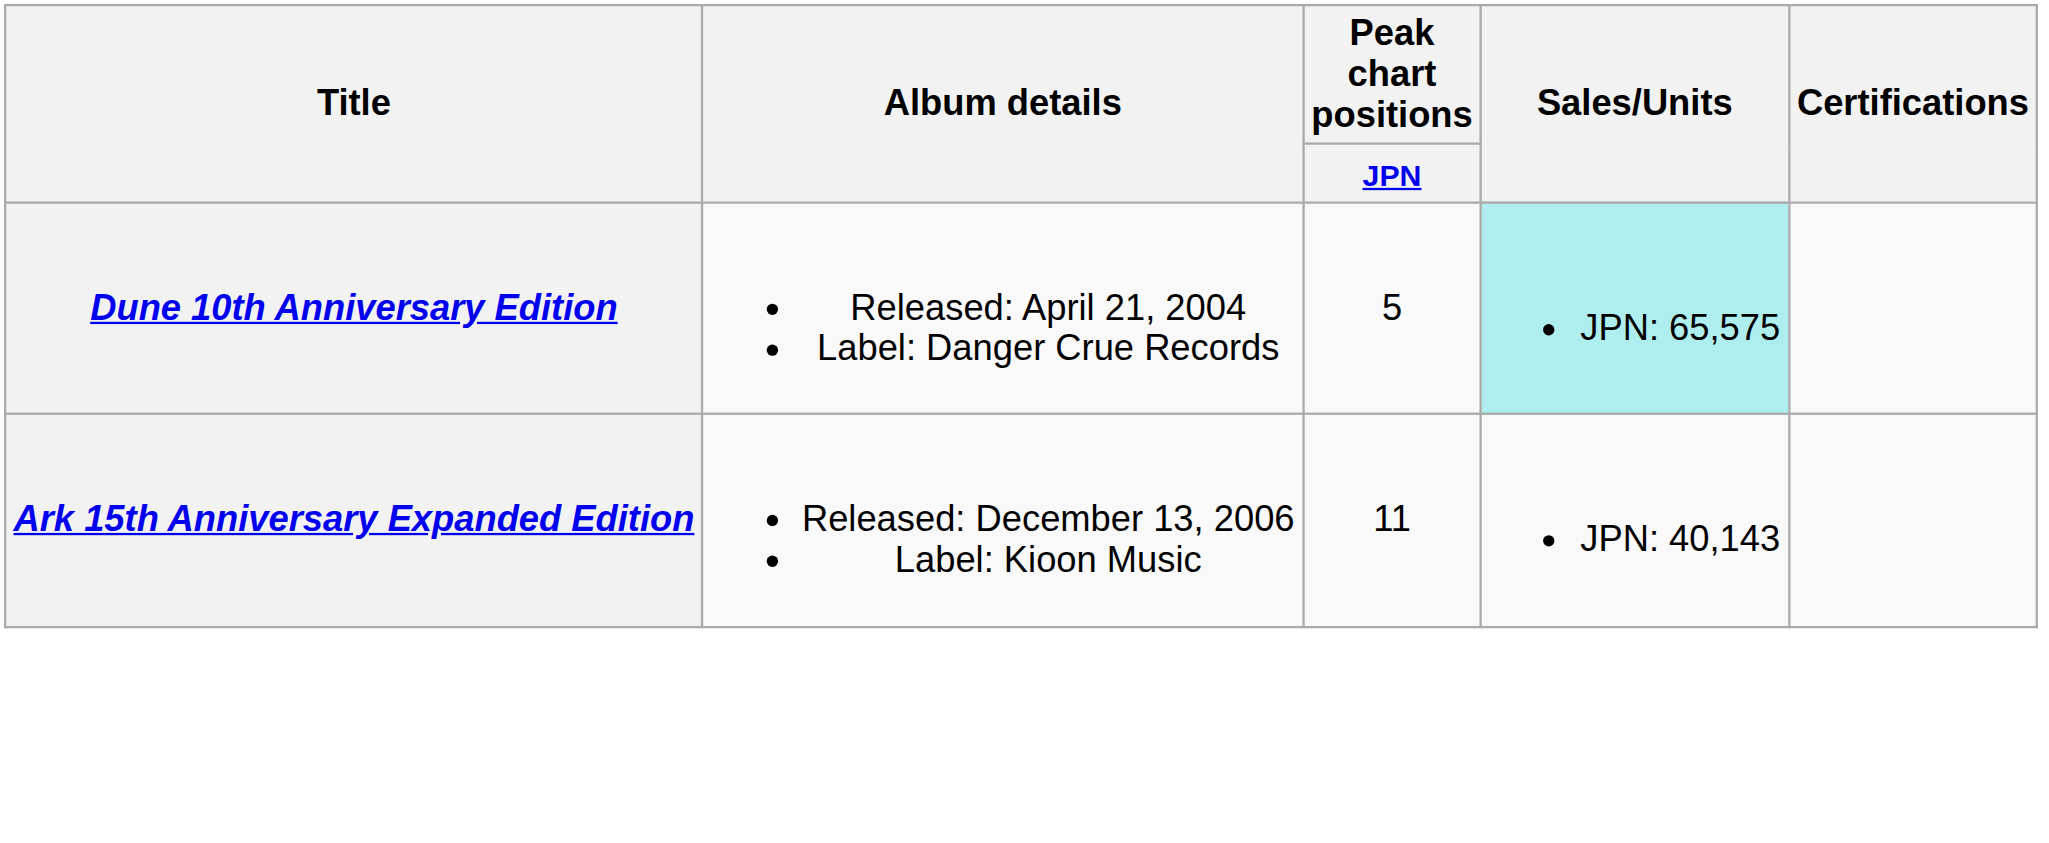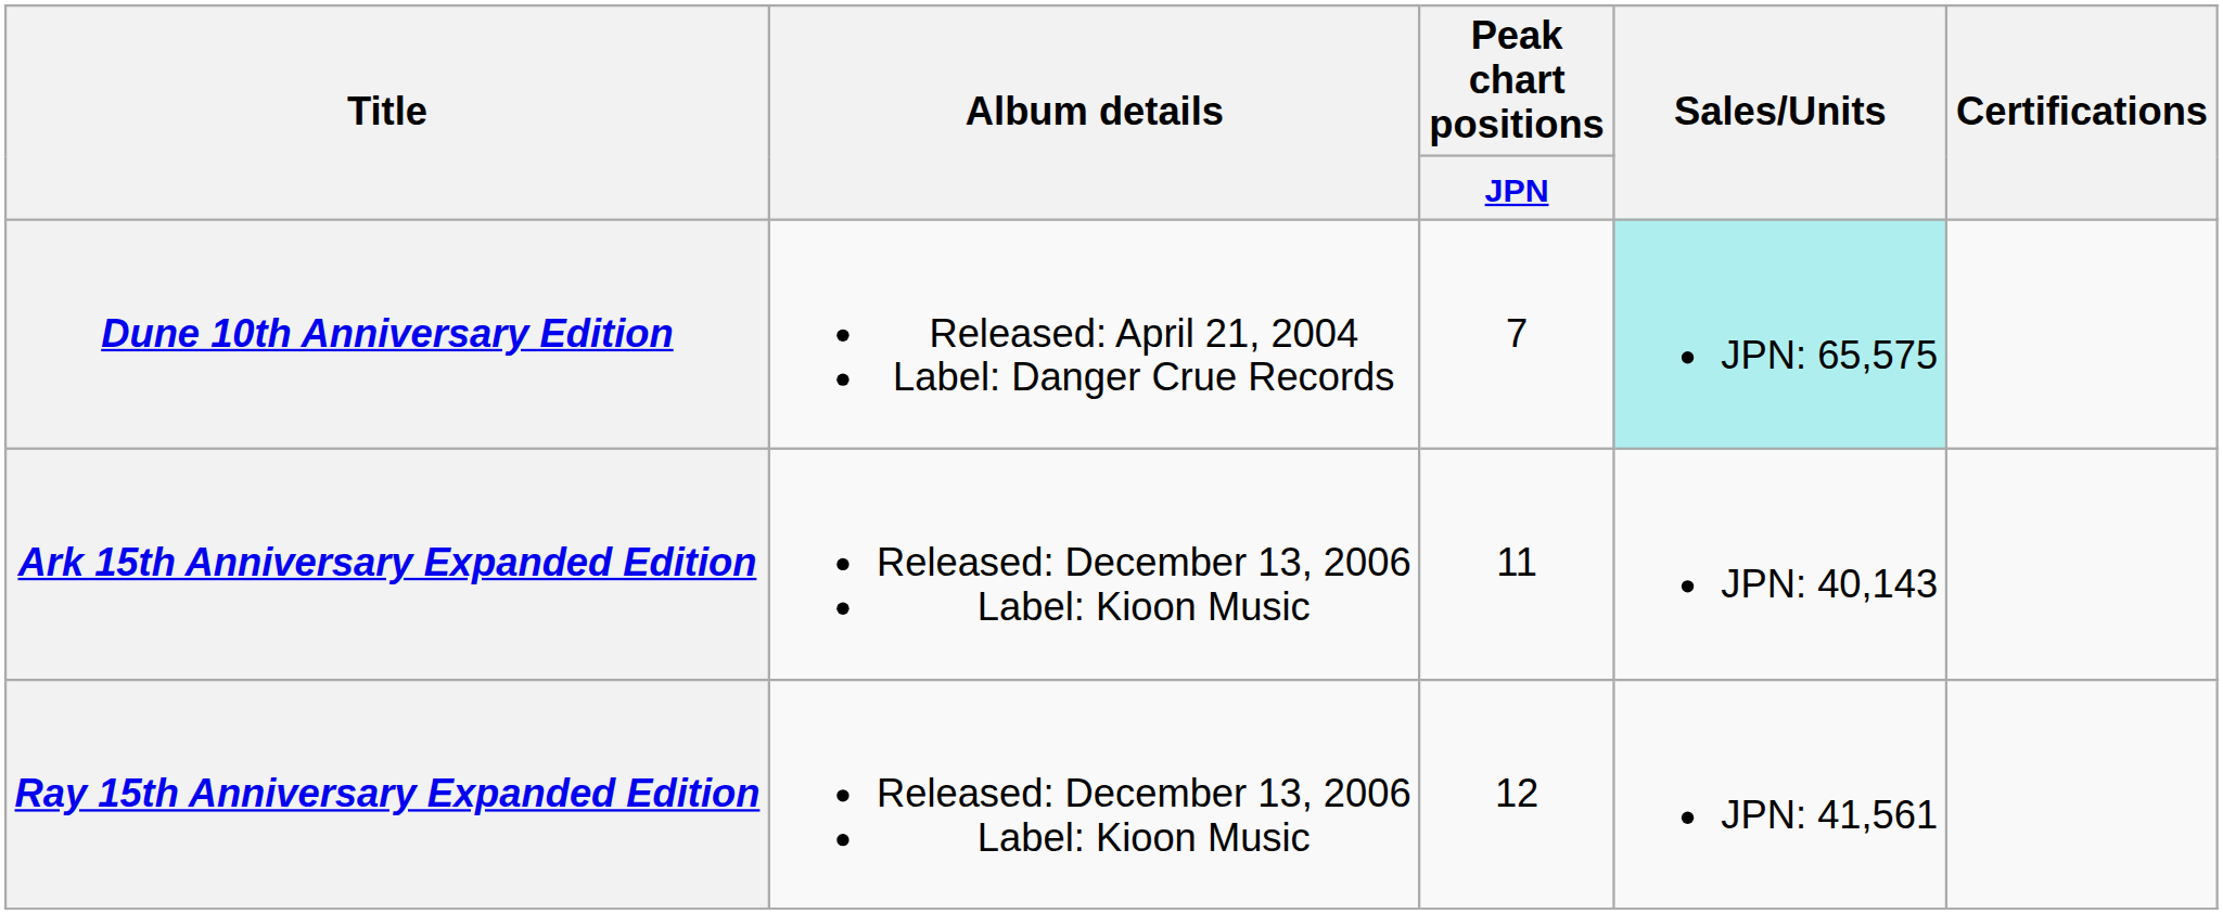Dune 10th Anniversary Edition | Peak chart positions / JPN: 5 -> 7
+ row: Ray 15th Anniversary Expanded Edition | Released: December 13, 2006 Label: Kioon Music | 12 | JPN: 41,561
